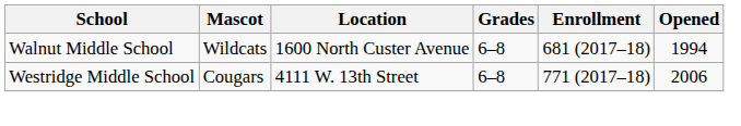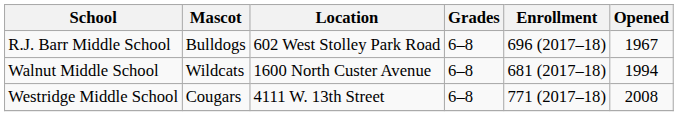+ row: R.J. Barr Middle School | Bulldogs | 602 West Stolley Park Road | 6–8 | 696 (2017–18) | 1967
Westridge Middle School | Opened: 2006 -> 2008
